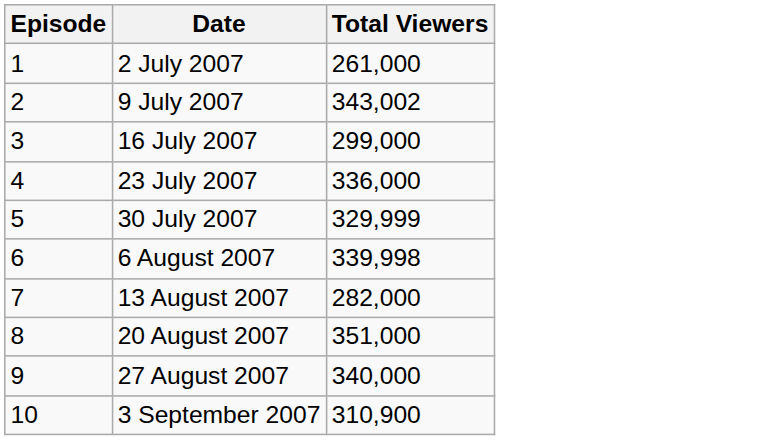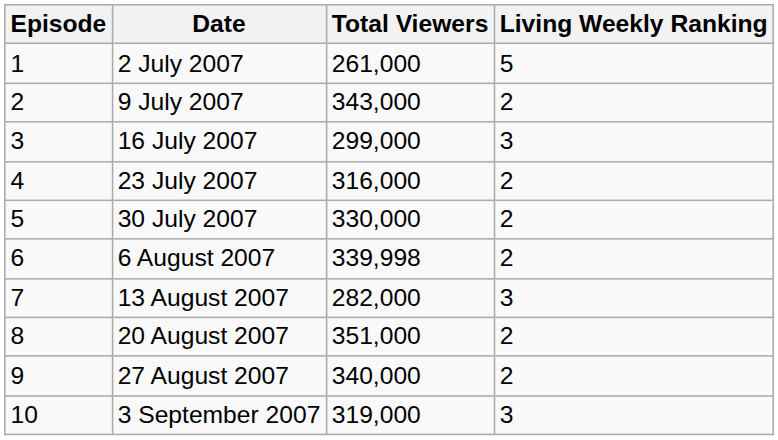+ column: Living Weekly Ranking | 5 | 2 | 3 | 2 | 2 | 2 | 3 | 2 | 2 | 3
9 July 2007 | Total Viewers: 343,002 -> 343,000
23 July 2007 | Total Viewers: 336,000 -> 316,000
30 July 2007 | Total Viewers: 329,999 -> 330,000
3 September 2007 | Total Viewers: 310,900 -> 319,000
